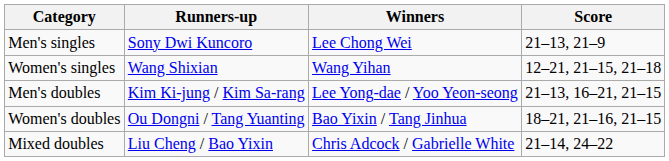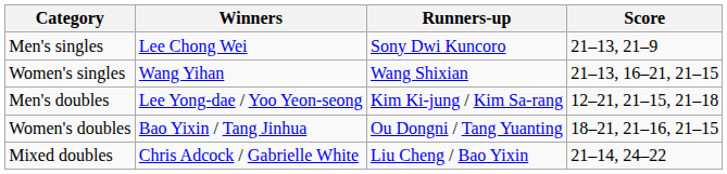columns swapped: Winners <-> Runners-up
Women's singles | Score: 12–21, 21–15, 21–18 -> 21–13, 16–21, 21–15
Men's doubles | Score: 21–13, 16–21, 21–15 -> 12–21, 21–15, 21–18
